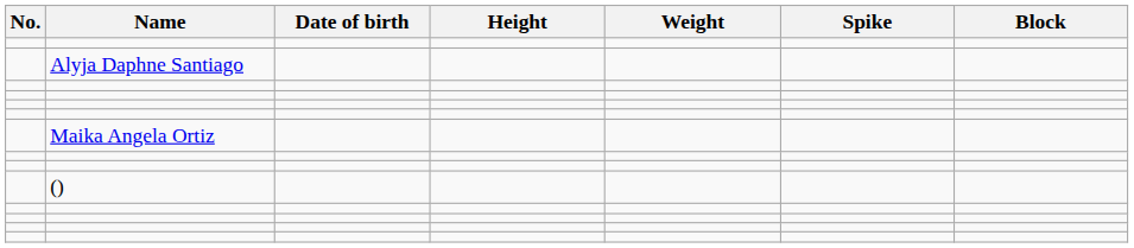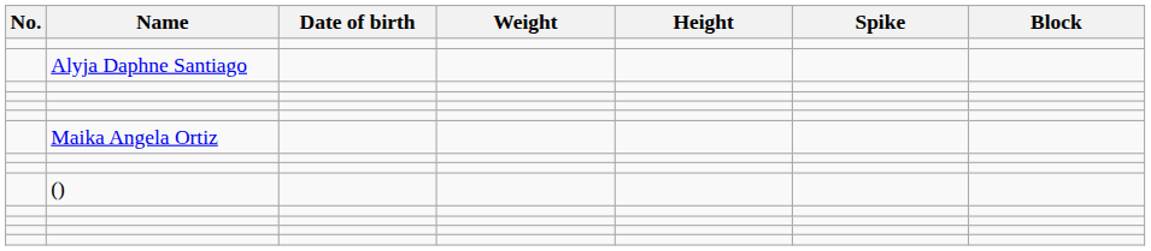columns swapped: Height <-> Weight
